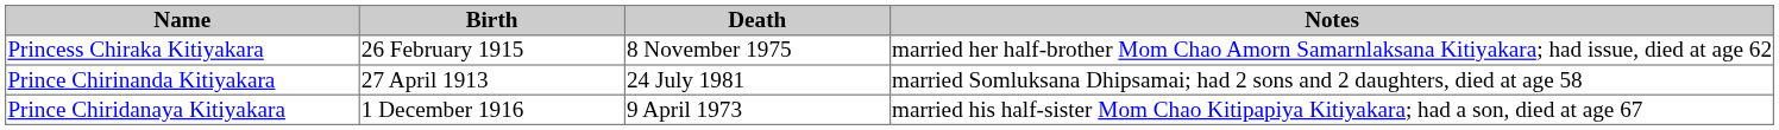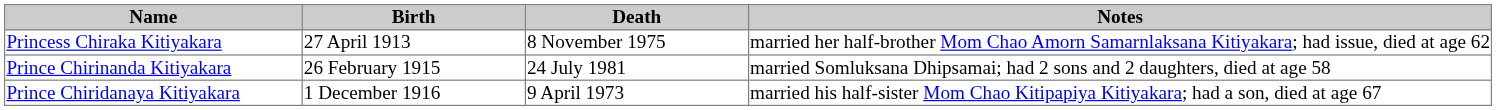Princess Chiraka Kitiyakara | Birth: 26 February 1915 -> 27 April 1913
Prince Chirinanda Kitiyakara | Birth: 27 April 1913 -> 26 February 1915
